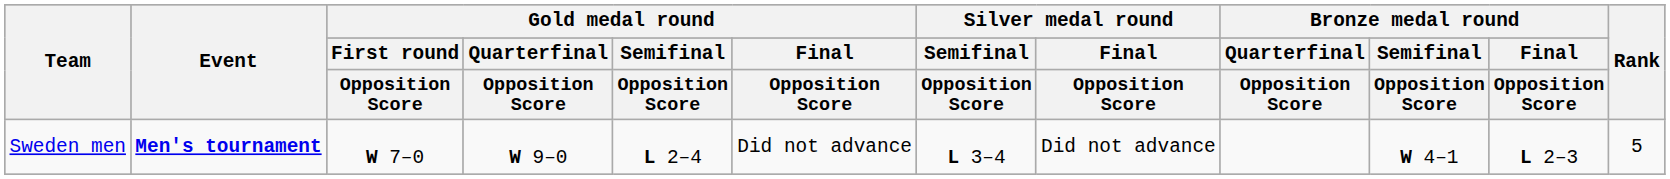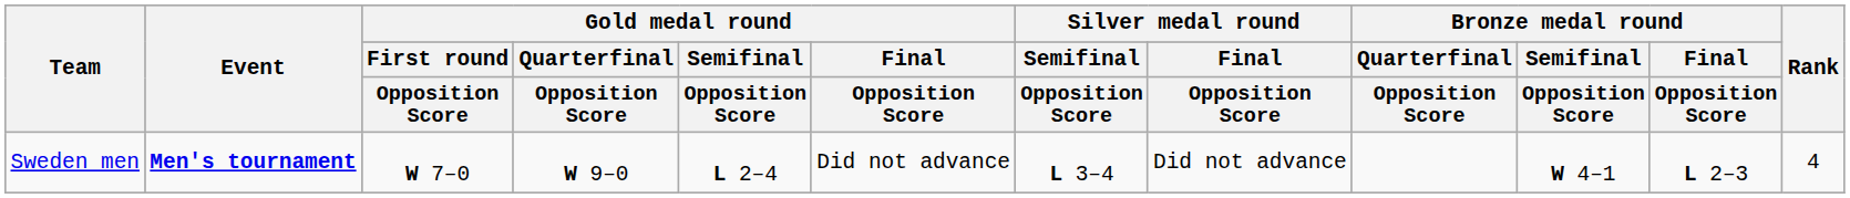Sweden men | Rank: 5 -> 4
